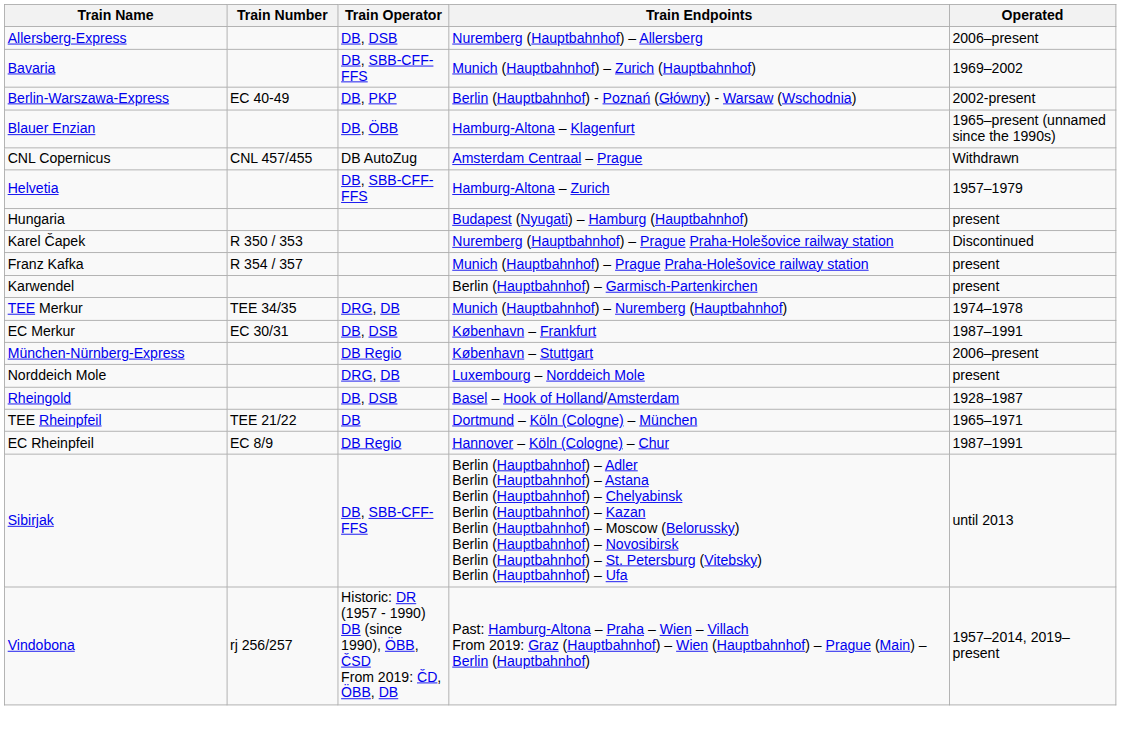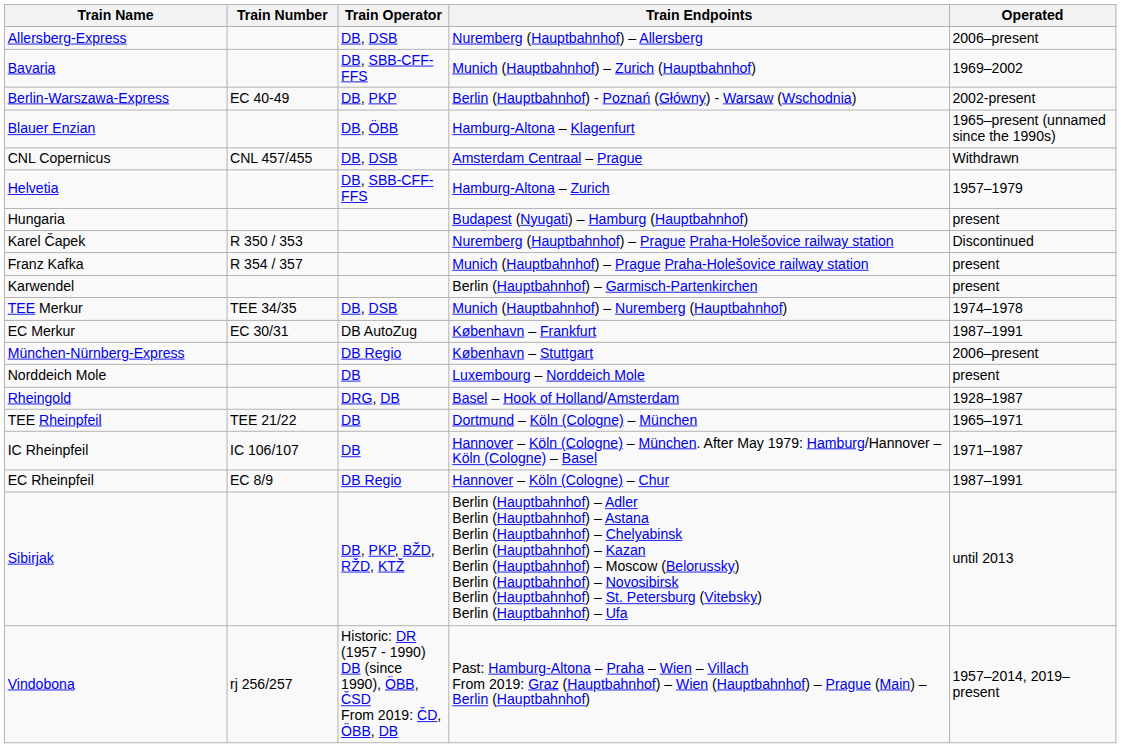CNL Copernicus | Train Operator: DB AutoZug -> DB, DSB
TEE Merkur | Train Operator: DRG, DB -> DB, DSB
EC Merkur | Train Operator: DB, DSB -> DB AutoZug
Norddeich Mole | Train Operator: DRG, DB -> DB
Rheingold | Train Operator: DB, DSB -> DRG, DB
+ row: IC Rheinpfeil | IC 106/107 | DB | Hannover – Köln (Cologne) – München. After May 1979: Hamburg/Hannover – Köln (Cologne) – Basel | 1971–1987
Sibirjak | Train Operator: DB, SBB-CFF-FFS -> DB, PKP, BŽD, RŽD, KTŽ
